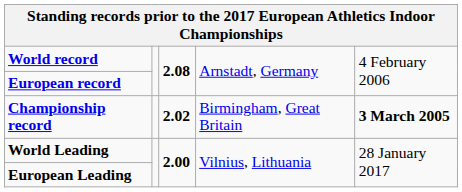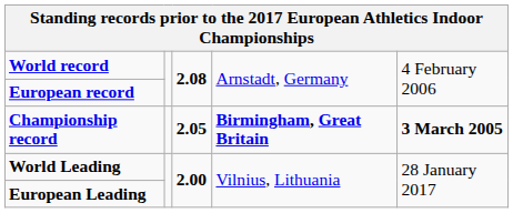Championship record | column 3: 2.02 -> 2.05
Championship record | column 4: normal -> bold
